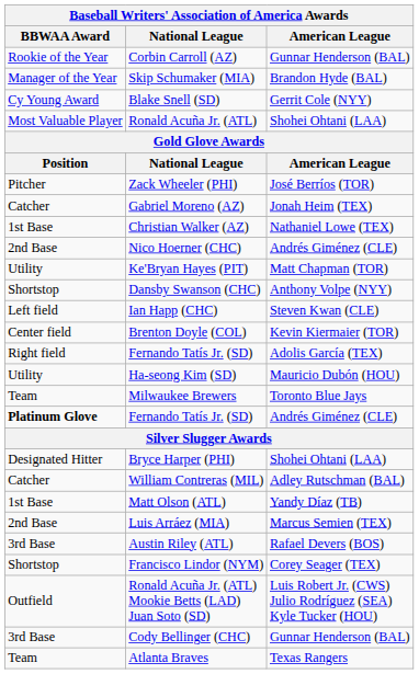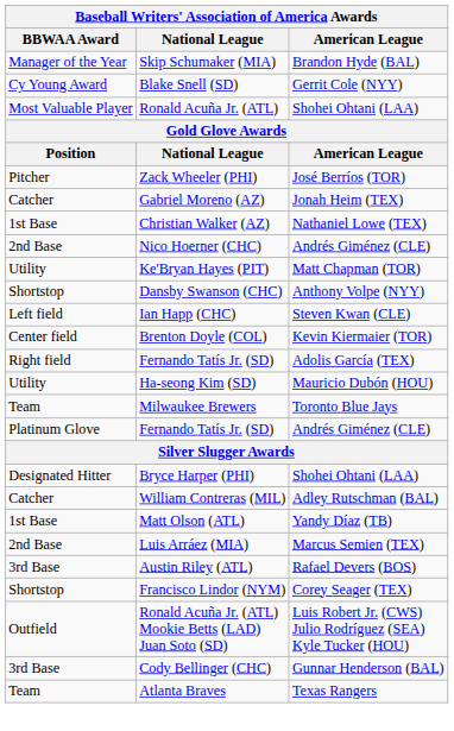- row: Rookie of the Year | Corbin Carroll (AZ) | Gunnar Henderson (BAL)
Fernando Tatís Jr. (SD) / Andrés Giménez (CLE) | BBWAA Award: bold -> normal
